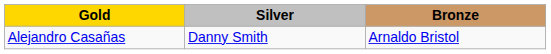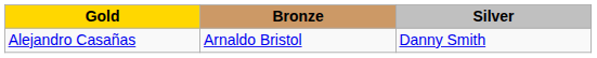columns swapped: Silver <-> Bronze
